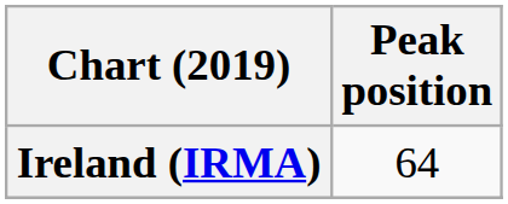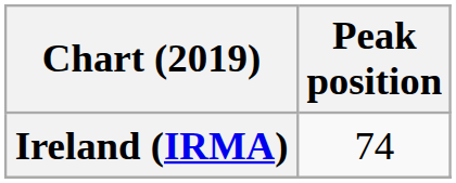Ireland (IRMA) | Peak position: 64 -> 74
